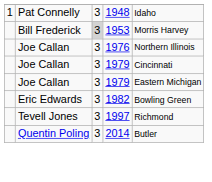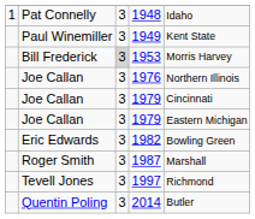+ row: Paul Winemiller | 3 | 1949 | Kent State
+ row: Roger Smith | 3 | 1987 | Marshall
